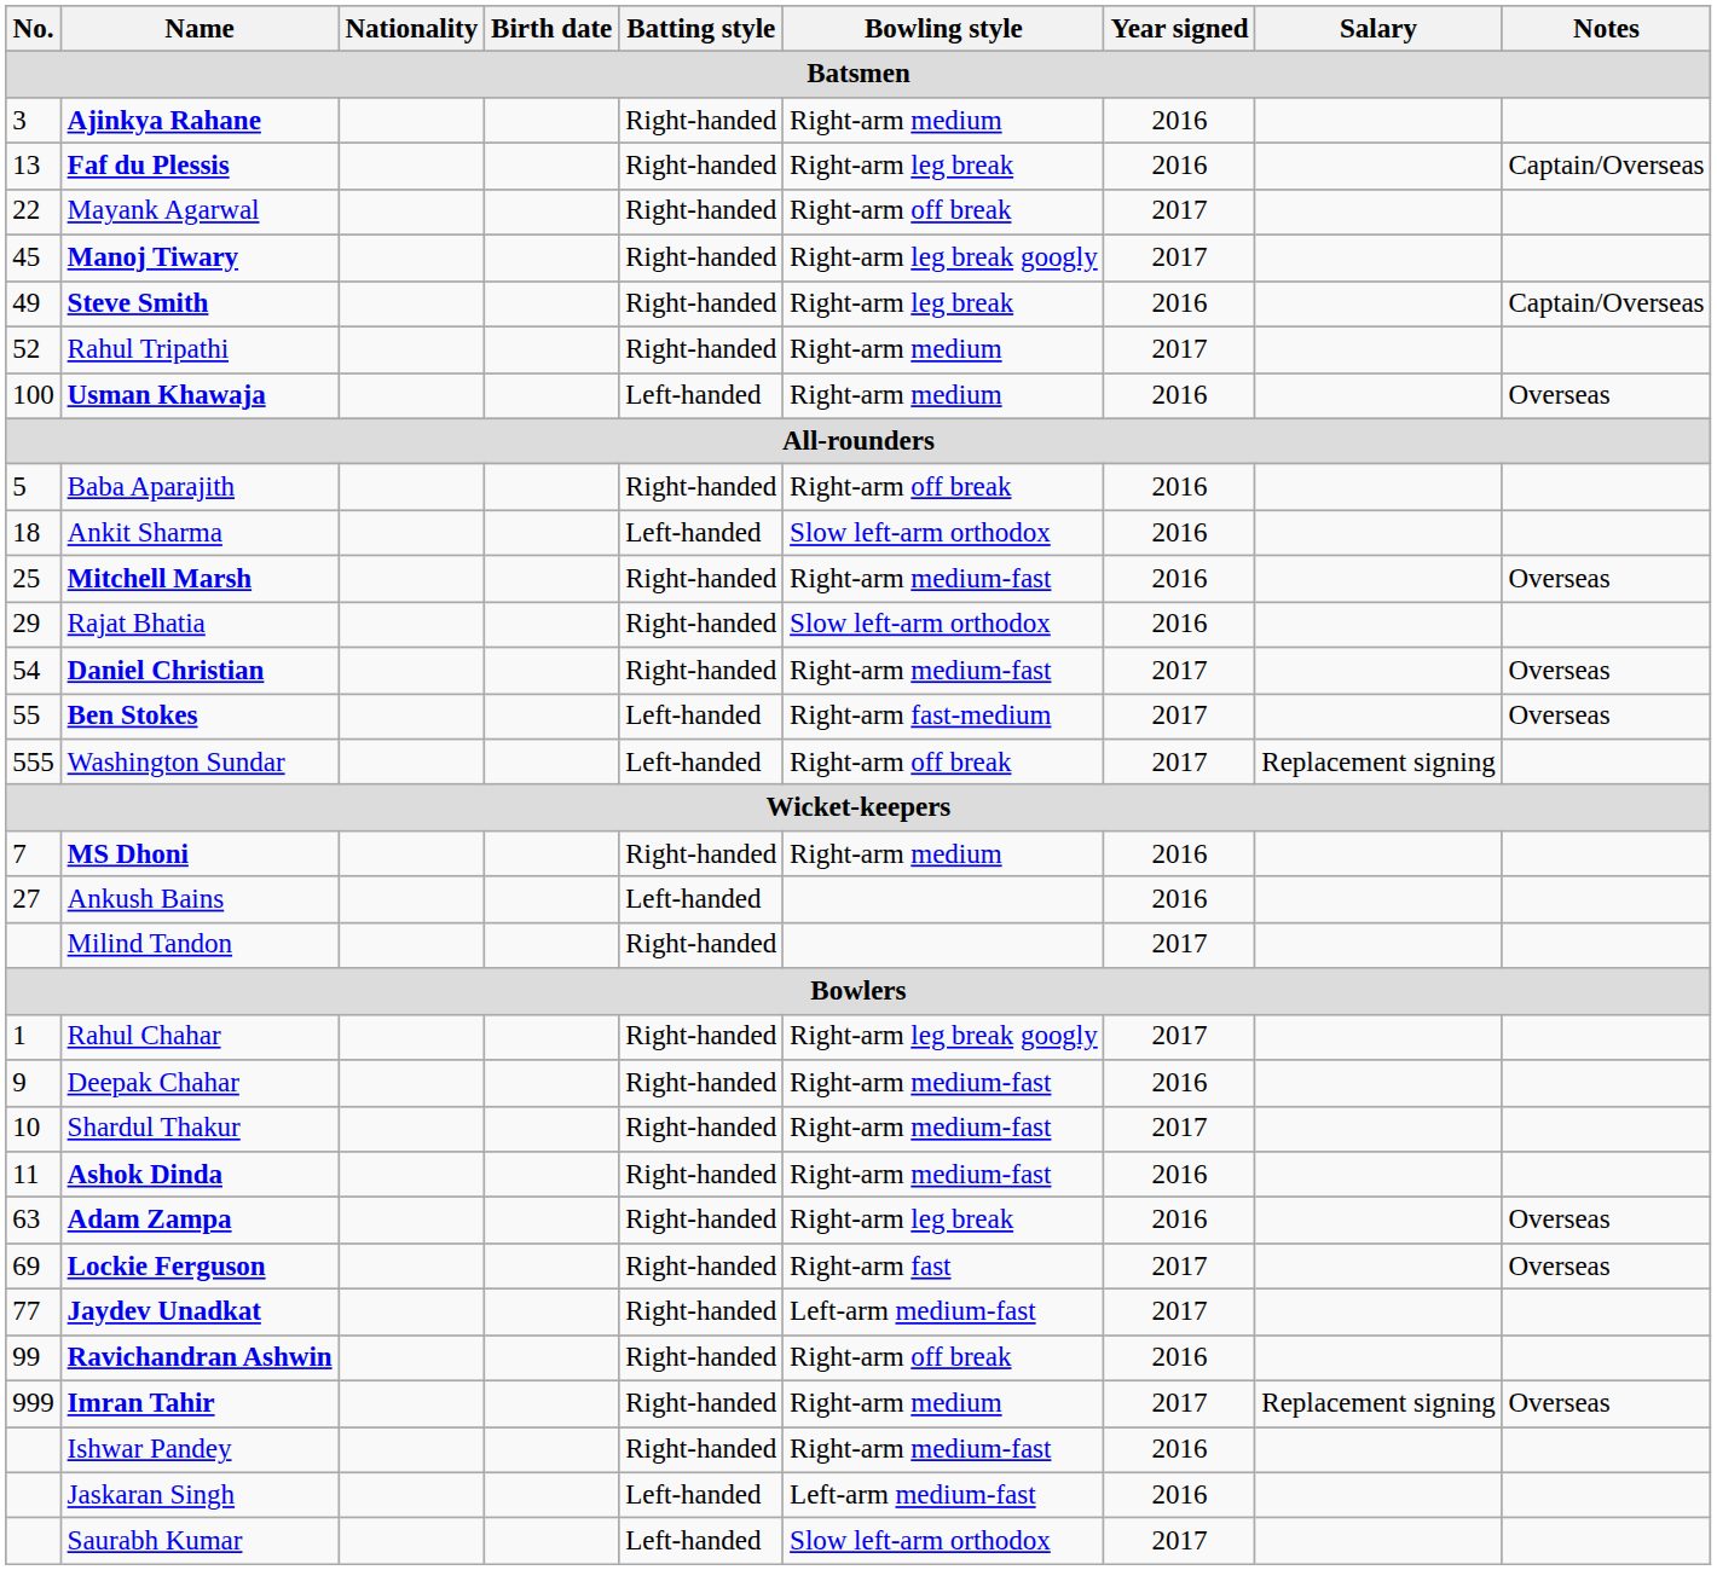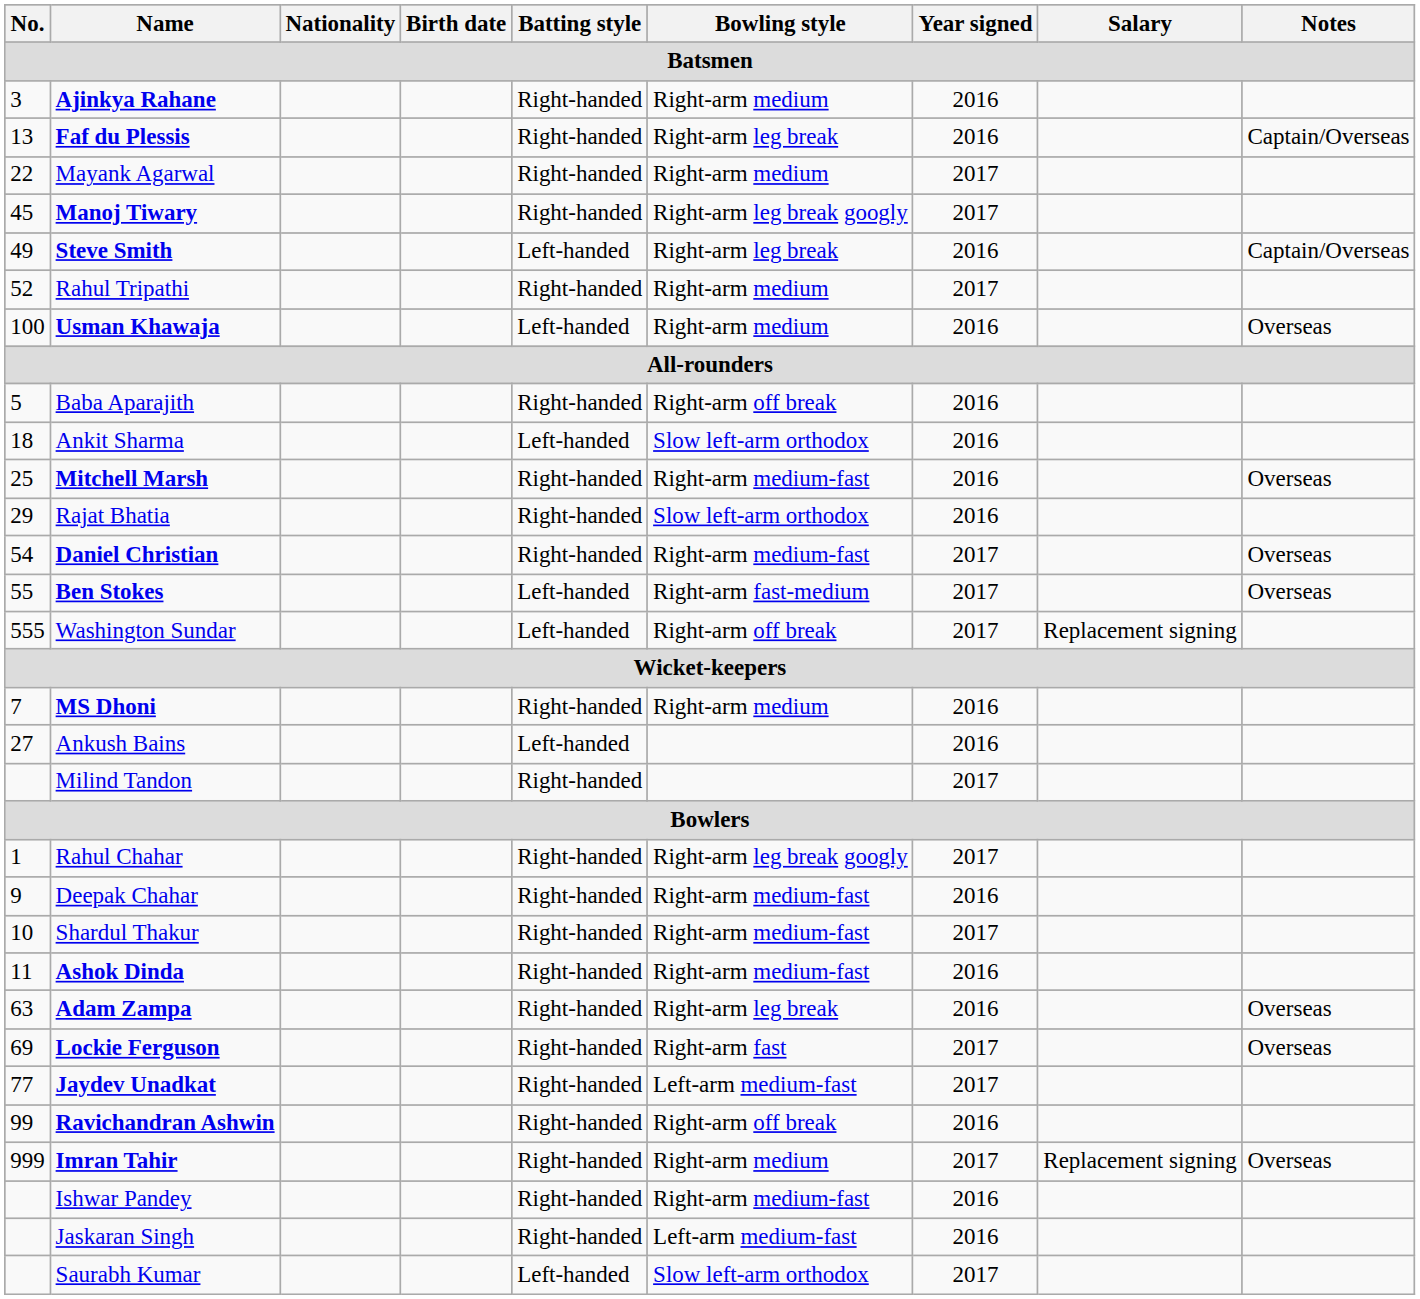Mayank Agarwal | Bowling style: Right-arm off break -> Right-arm medium
Steve Smith | Batting style: Right-handed -> Left-handed
Jaskaran Singh | Batting style: Left-handed -> Right-handed
